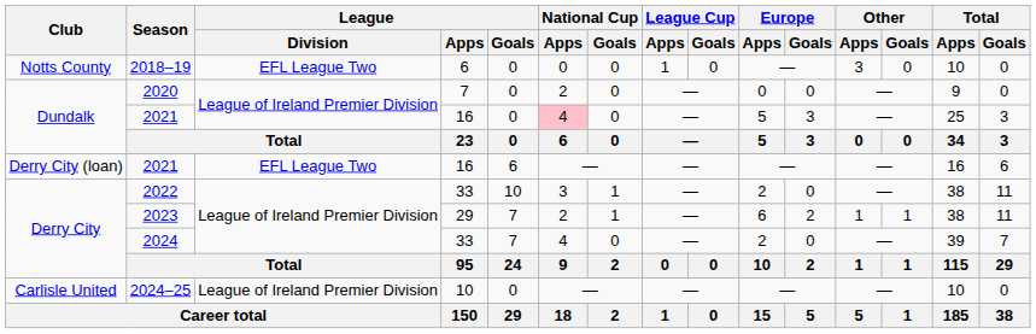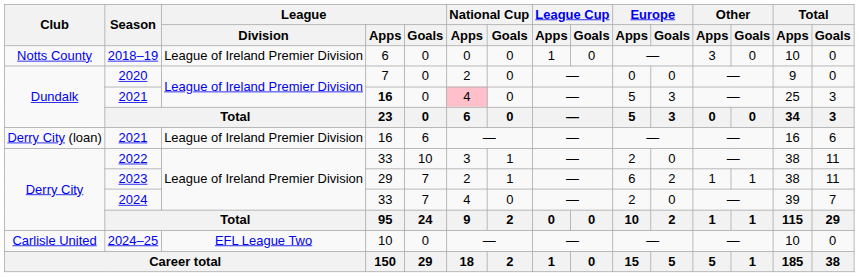2018–19 | League / Division: EFL League Two -> League of Ireland Premier Division
Dundalk / 2021 | League / Apps: normal -> bold
Derry City (loan) / 2021 | League / Division: EFL League Two -> League of Ireland Premier Division
2024–25 | League / Division: League of Ireland Premier Division -> EFL League Two
